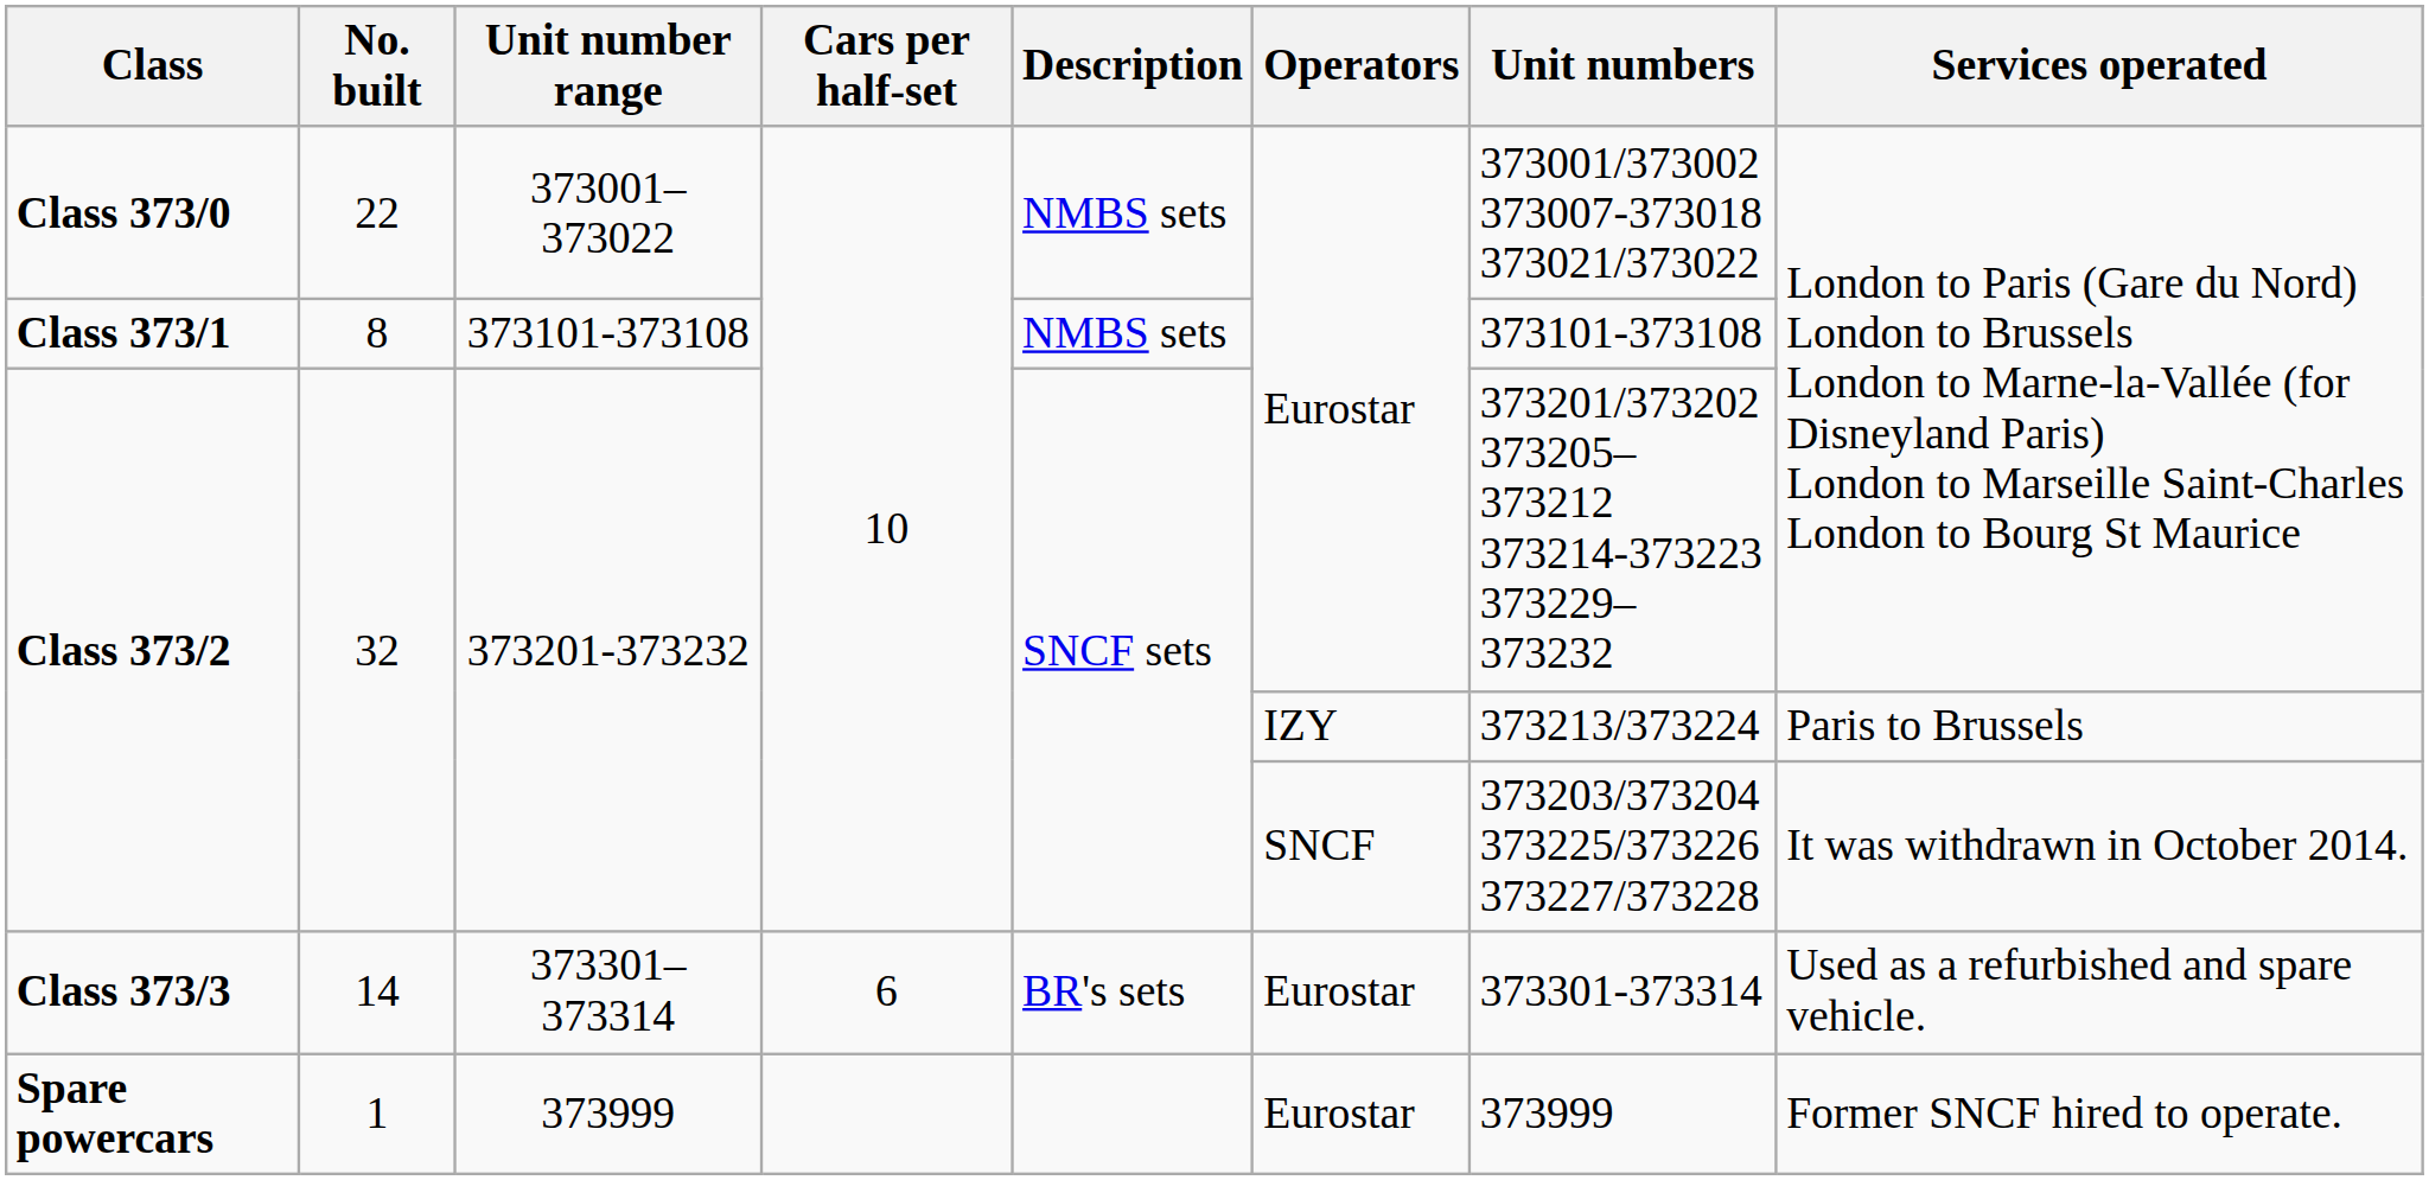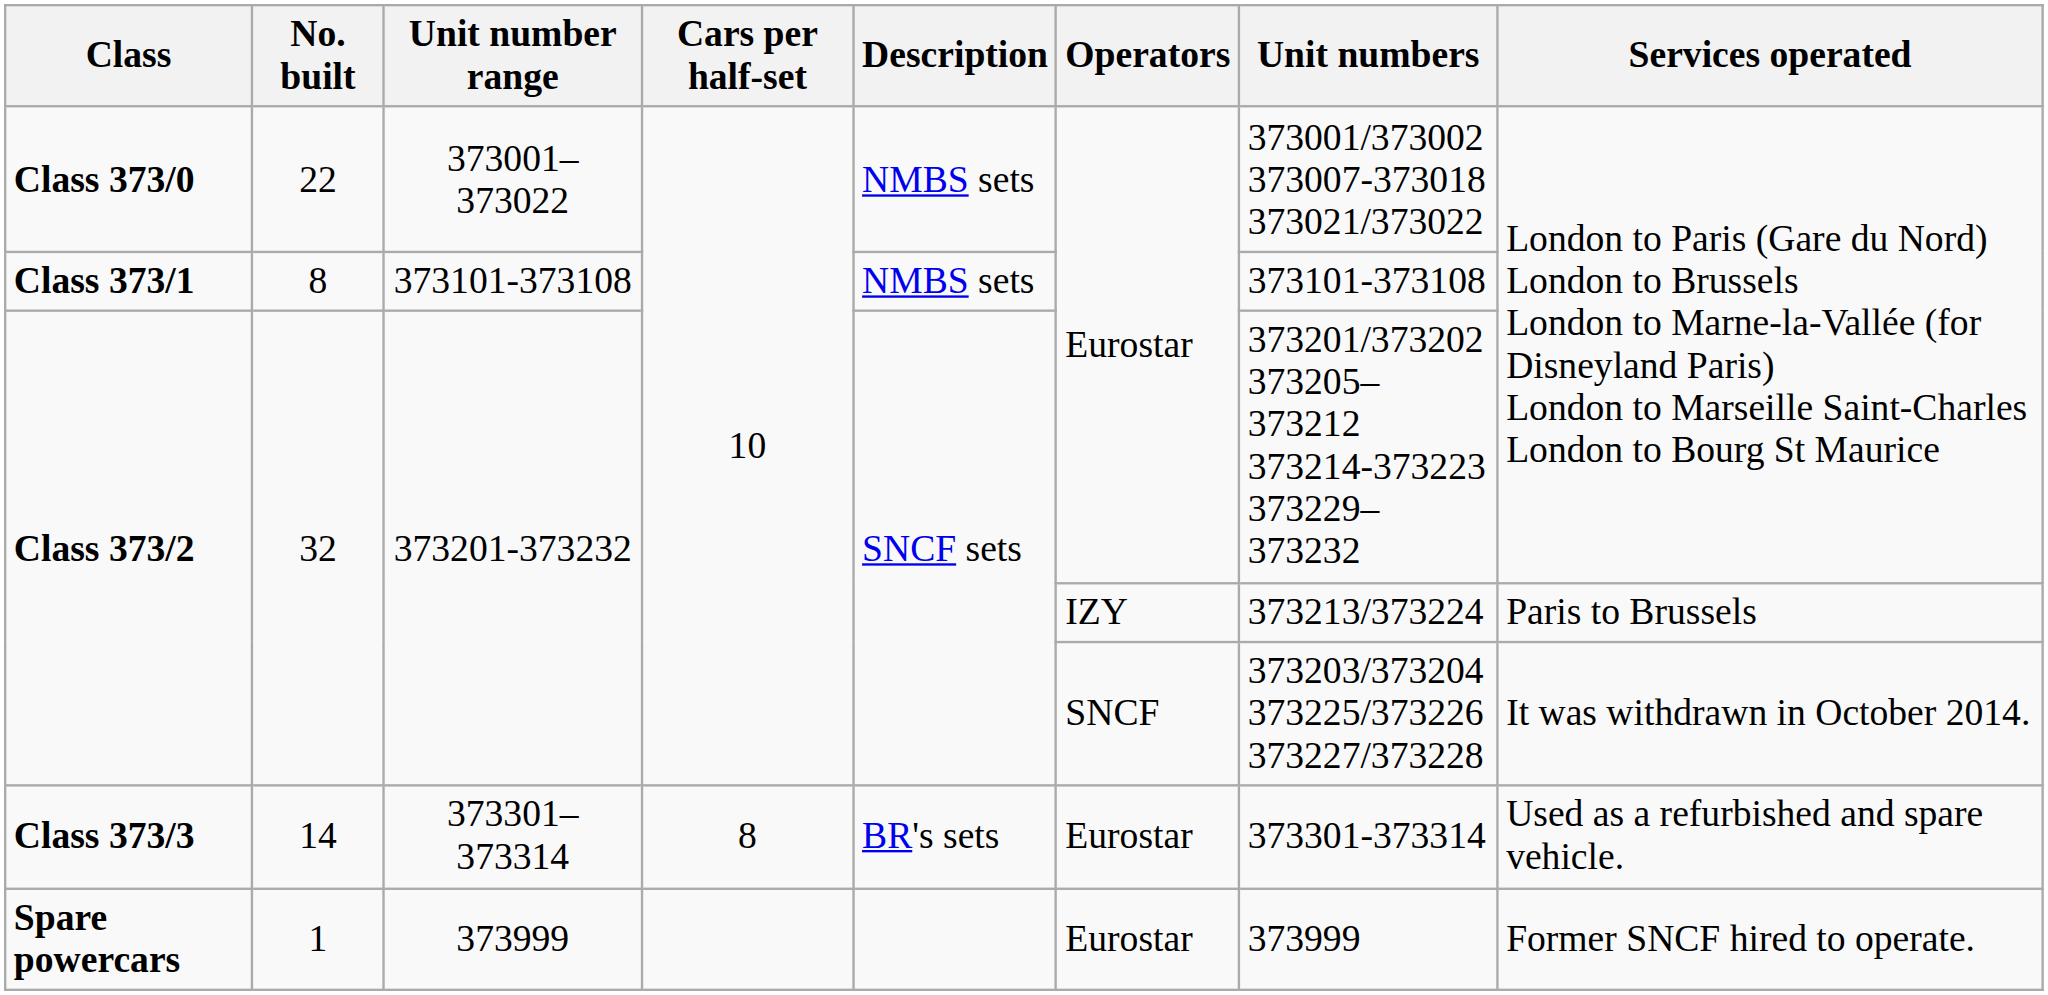Class 373/3 | Cars per half-set: 6 -> 8
